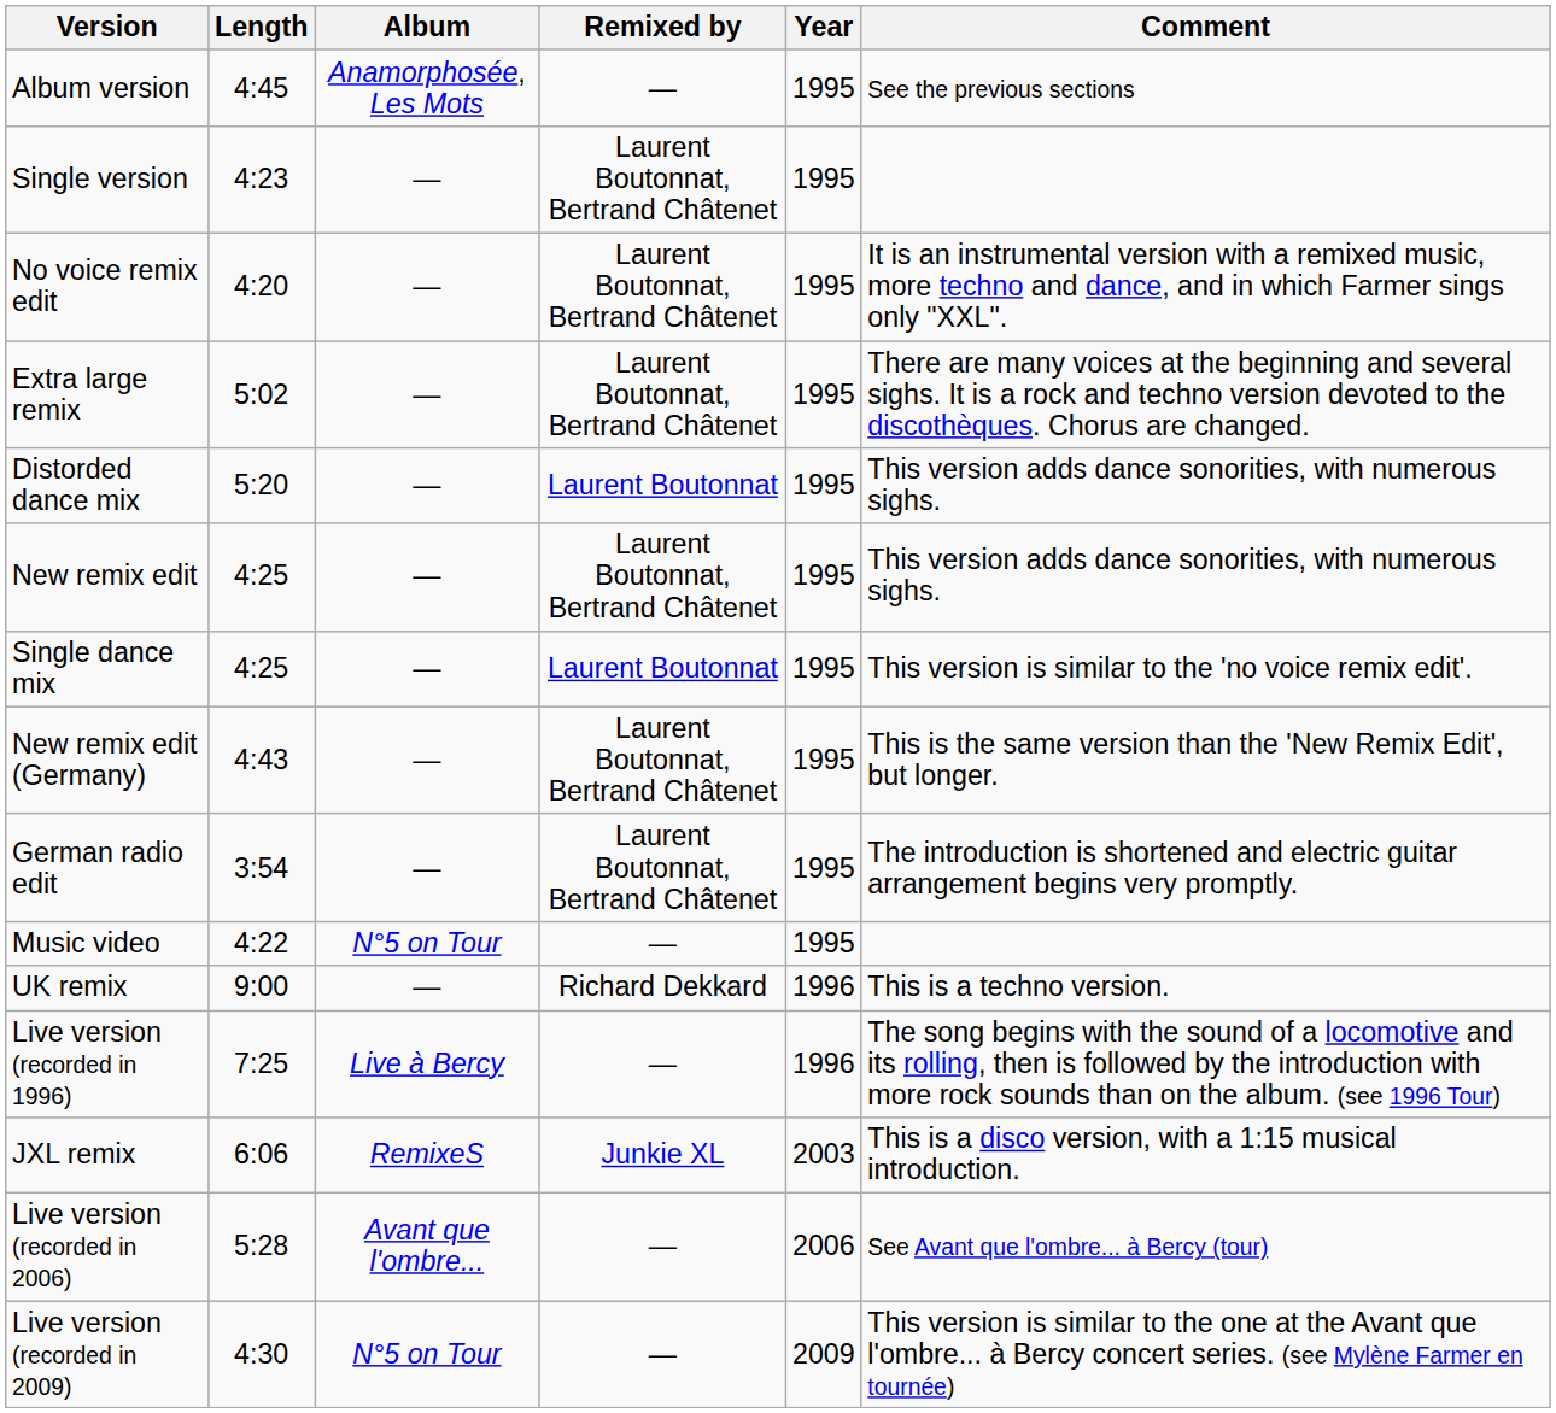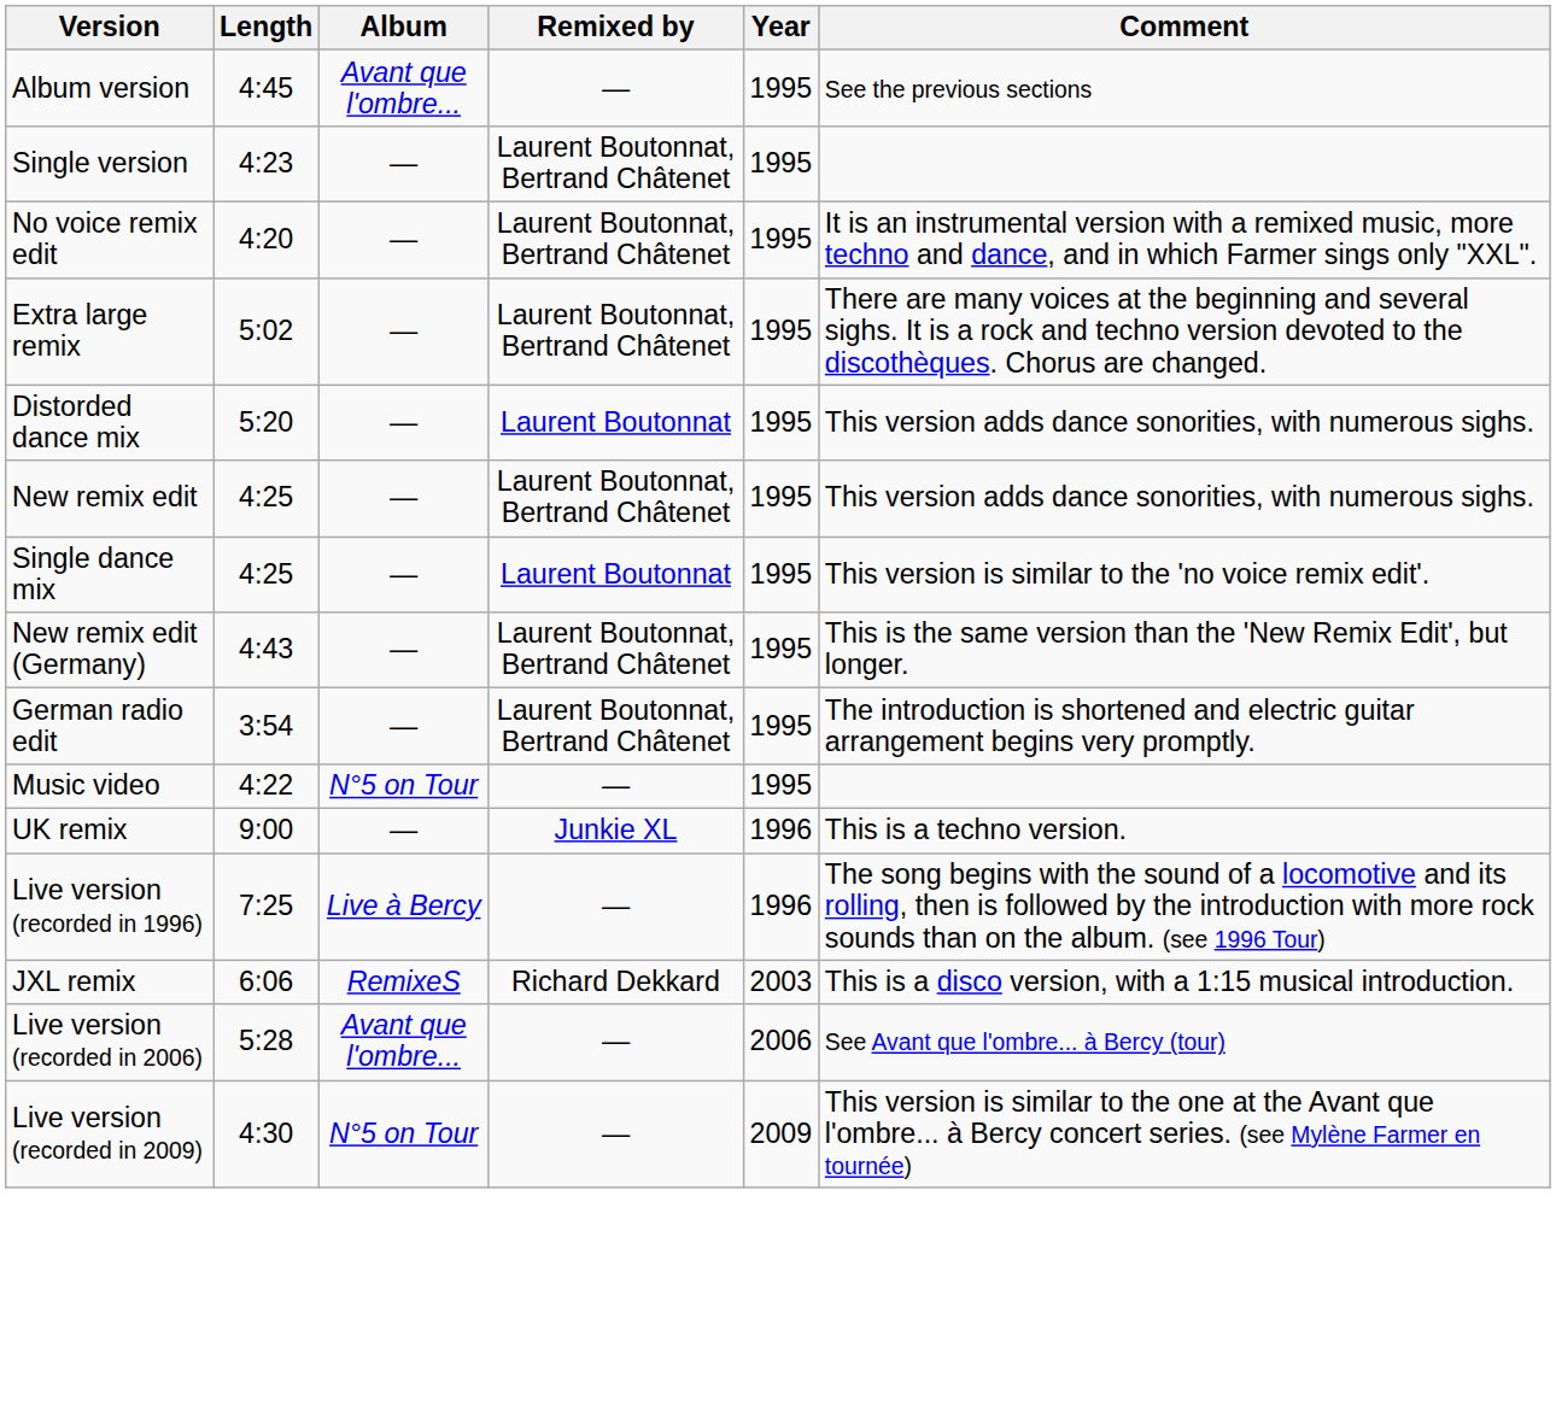Album version | Album: Anamorphosée, Les Mots -> Avant que l'ombre...
UK remix | Remixed by: Richard Dekkard -> Junkie XL
JXL remix | Remixed by: Junkie XL -> Richard Dekkard
